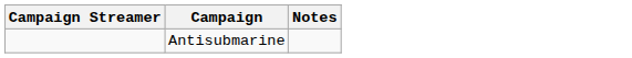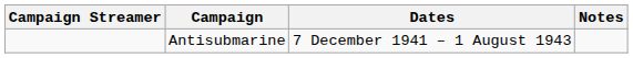+ column: Dates | 7 December 1941 – 1 August 1943
